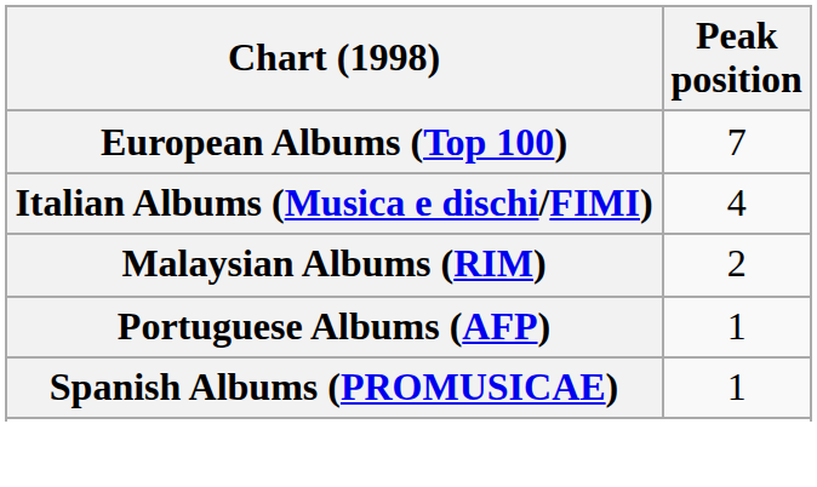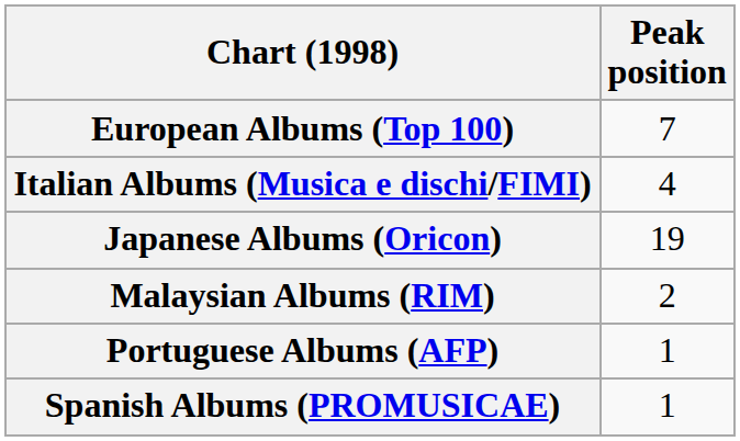+ row: Japanese Albums (Oricon) | 19
